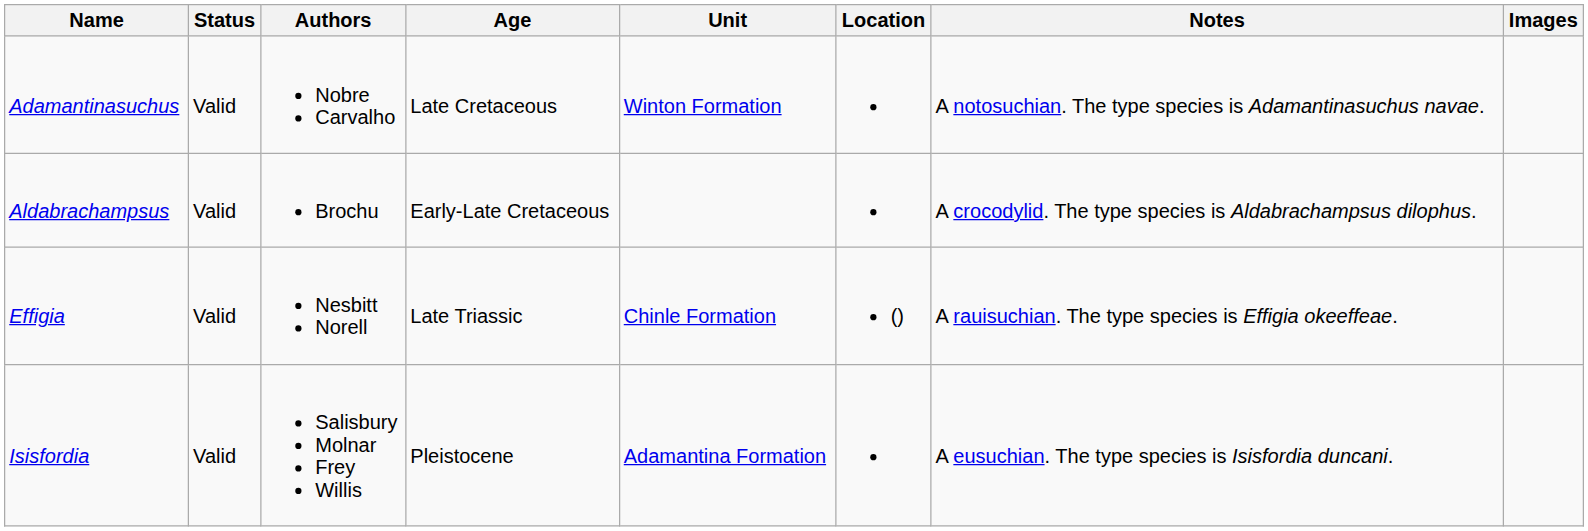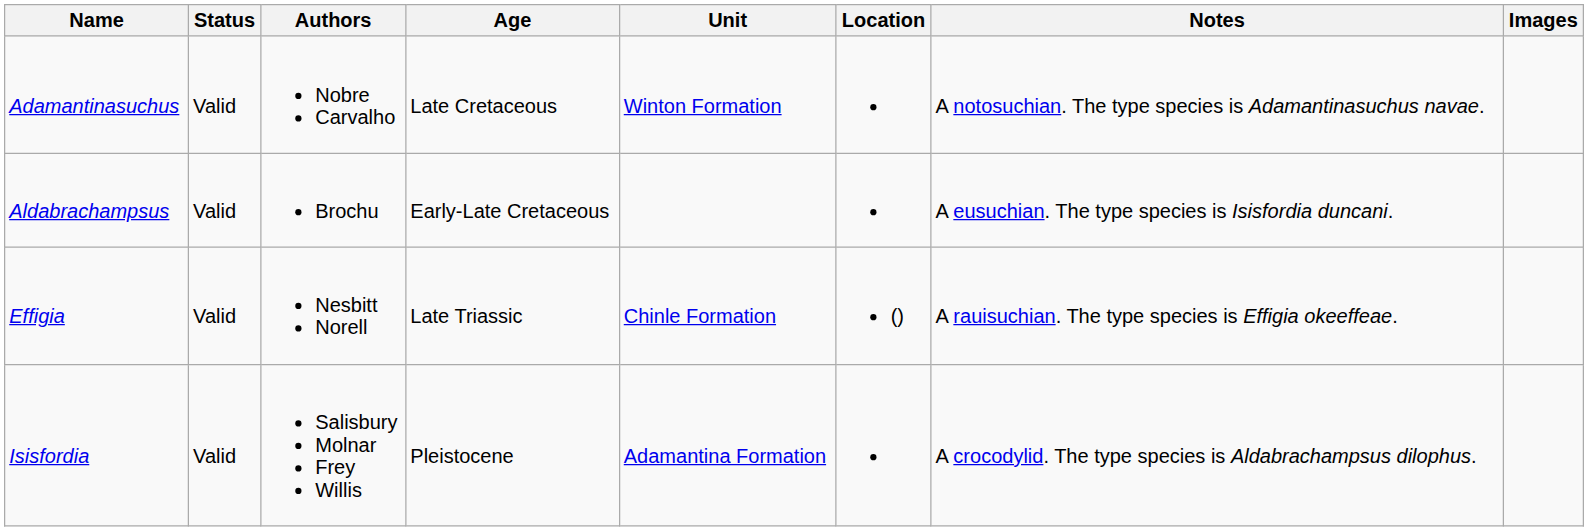Aldabrachampsus | Notes: A crocodylid. The type species is Aldabrachampsus dilophus. -> A eusuchian. The type species is Isisfordia duncani.
Isisfordia | Notes: A eusuchian. The type species is Isisfordia duncani. -> A crocodylid. The type species is Aldabrachampsus dilophus.
